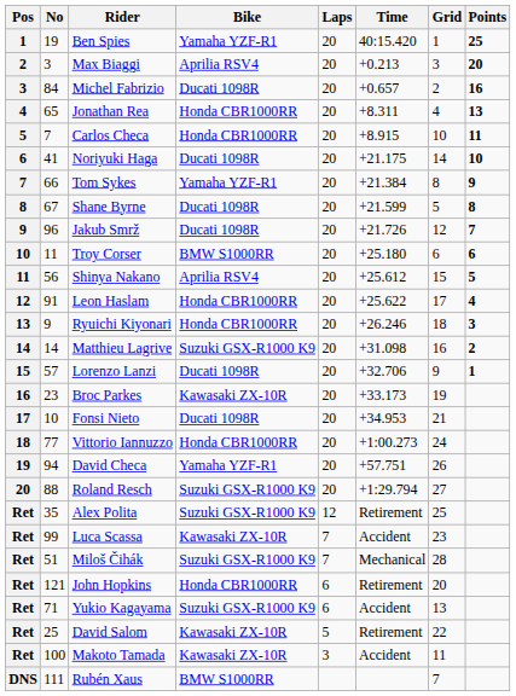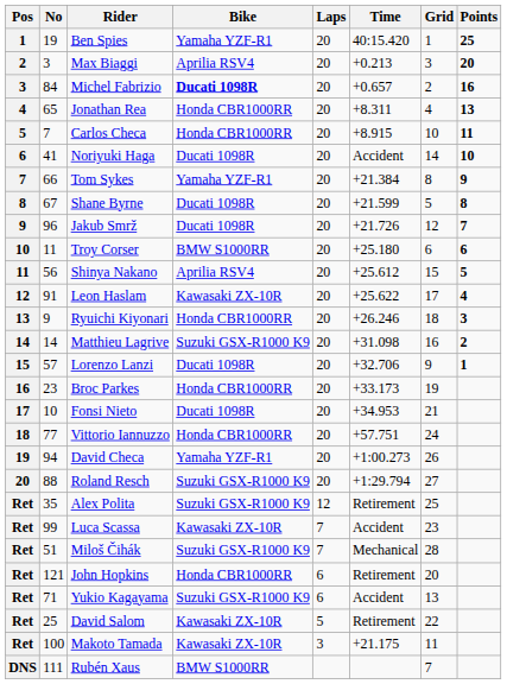Michel Fabrizio | Bike: normal -> bold
Noriyuki Haga | Time: +21.175 -> Accident
Leon Haslam | Bike: Honda CBR1000RR -> Kawasaki ZX-10R
Broc Parkes | Bike: Kawasaki ZX-10R -> Honda CBR1000RR
Vittorio Iannuzzo | Time: +1:00.273 -> +57.751
David Checa | Time: +57.751 -> +1:00.273
Makoto Tamada | Time: Accident -> +21.175
